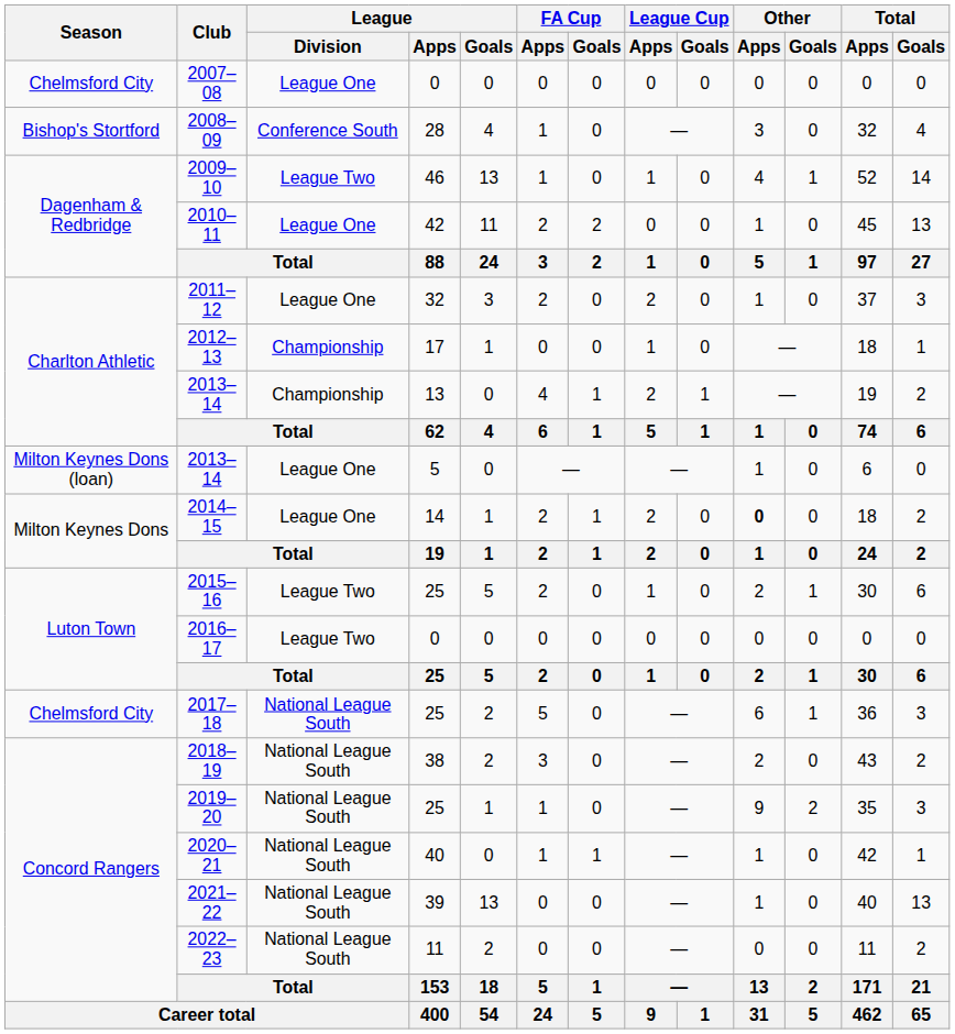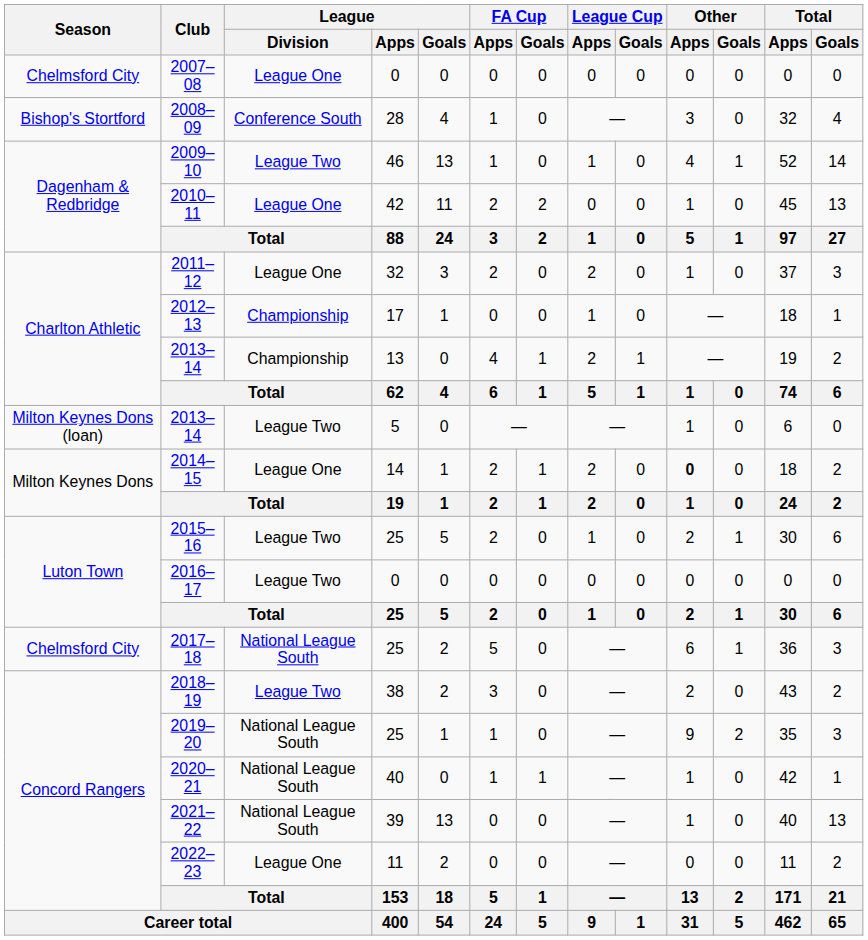2013–14 / 5 | League / Division: League One -> League Two
2018–19 | League / Division: National League South -> League Two
2022–23 | League / Division: National League South -> League One
